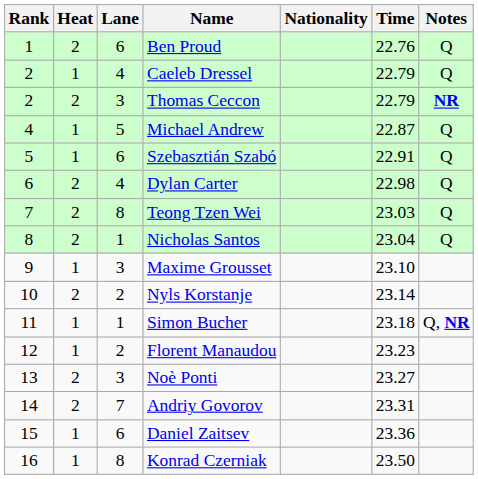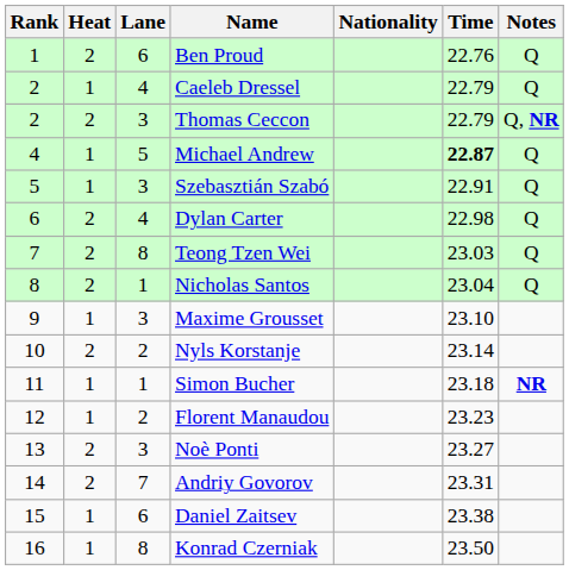Thomas Ceccon | Notes: NR -> Q, NR
Michael Andrew | Time: normal -> bold
Szebasztián Szabó | Lane: 6 -> 3
Simon Bucher | Notes: Q, NR -> NR
Daniel Zaitsev | Time: 23.36 -> 23.38
